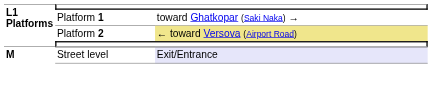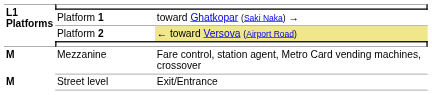+ row: M | Mezzanine | Fare control, station agent, Metro Card vending machines, crossover
Street level | column 3: lavender background -> no background
